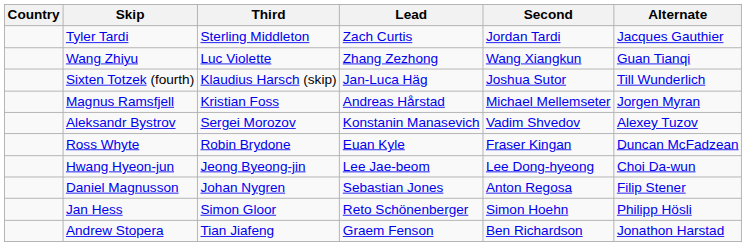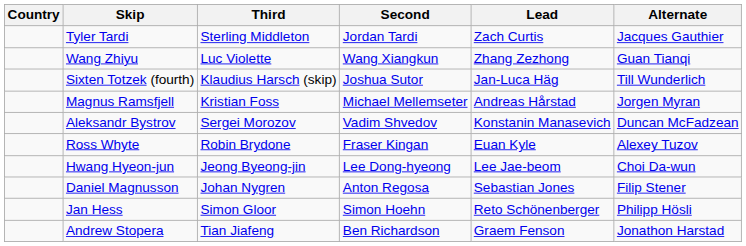columns swapped: Second <-> Lead
Aleksandr Bystrov | Alternate: Alexey Tuzov -> Duncan McFadzean
Ross Whyte | Alternate: Duncan McFadzean -> Alexey Tuzov
